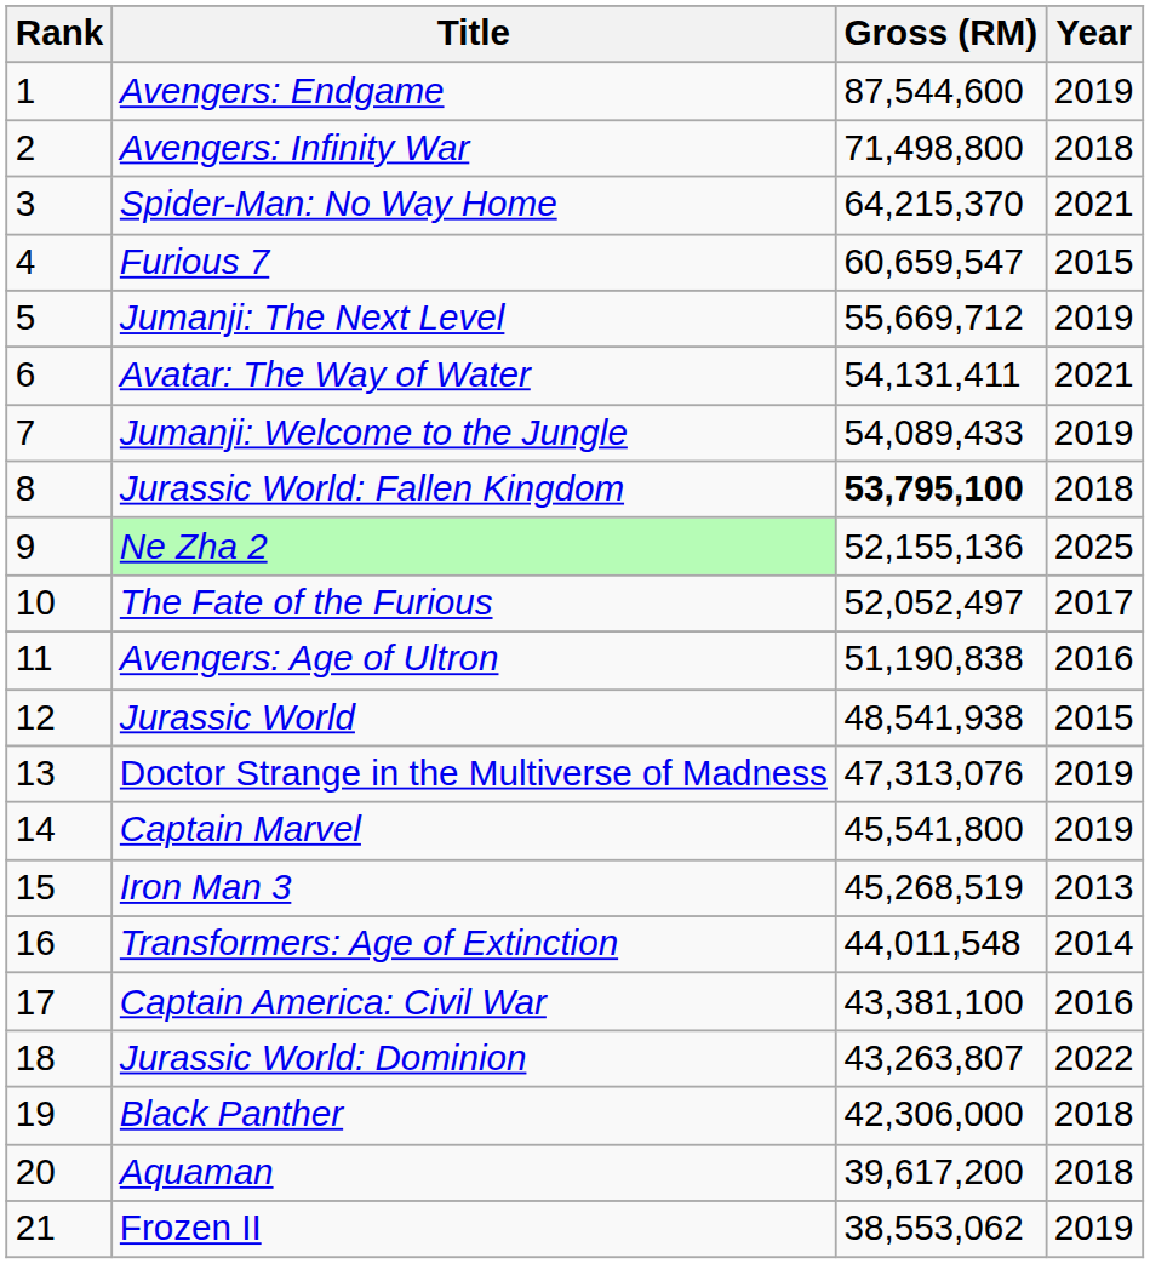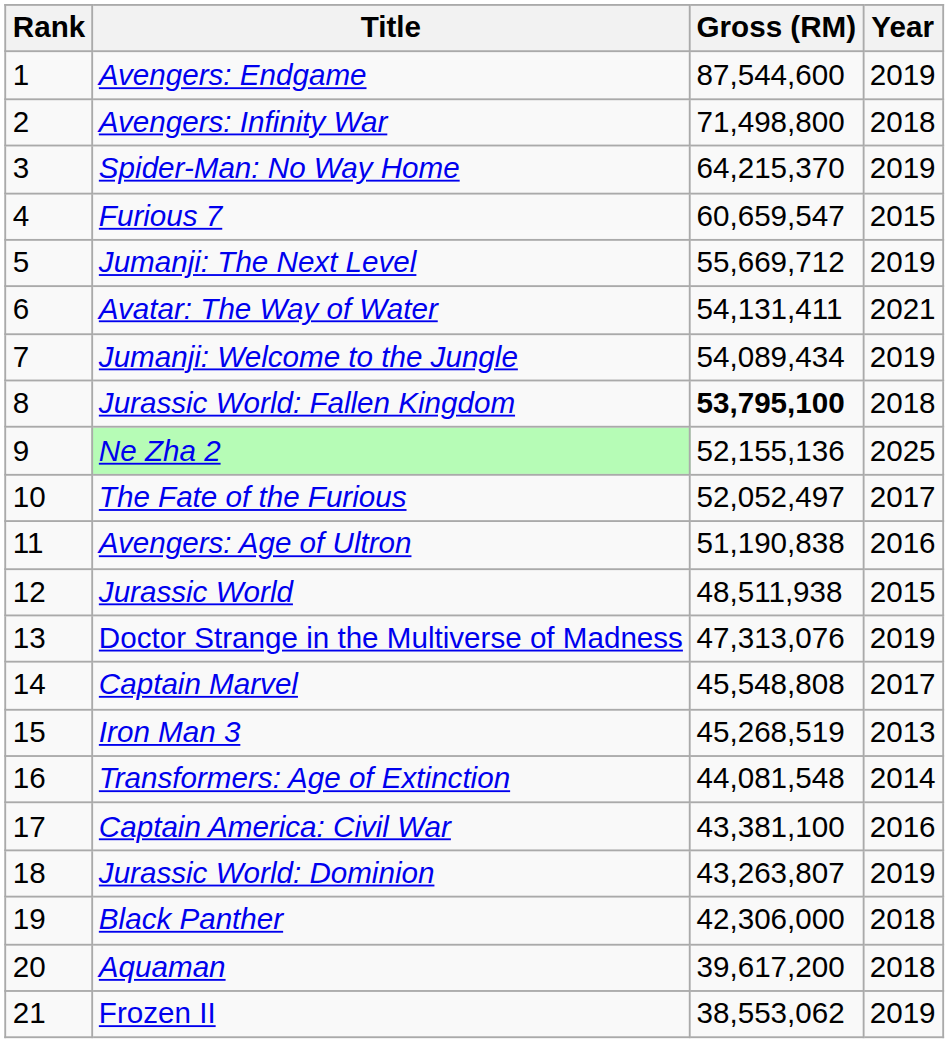Spider-Man: No Way Home | Year: 2021 -> 2019
Jumanji: Welcome to the Jungle | Gross (RM): 54,089,433 -> 54,089,434
Jurassic World | Gross (RM): 48,541,938 -> 48,511,938
Captain Marvel | Gross (RM): 45,541,800 -> 45,548,808
Captain Marvel | Year: 2019 -> 2017
Transformers: Age of Extinction | Gross (RM): 44,011,548 -> 44,081,548
Jurassic World: Dominion | Year: 2022 -> 2019
